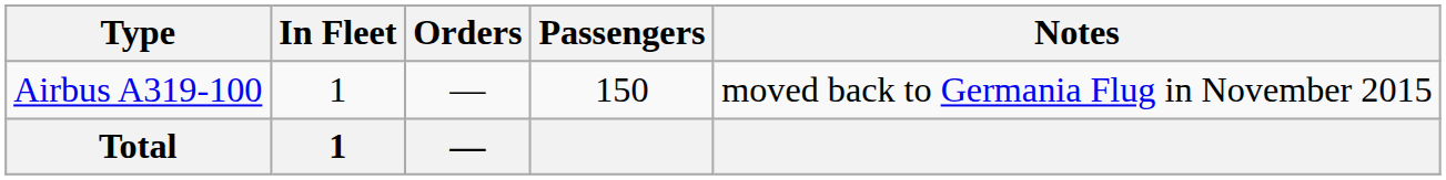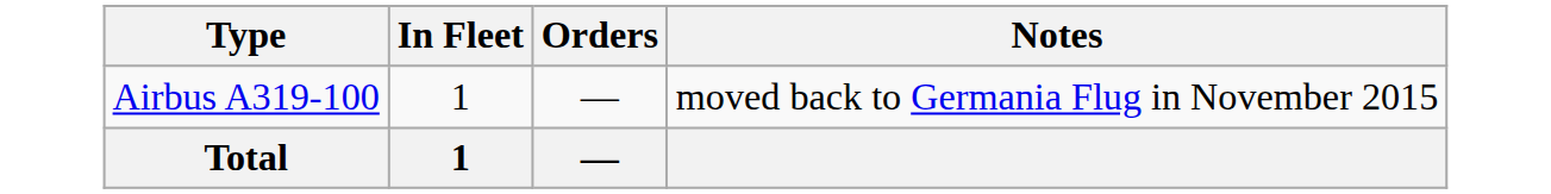- column: Passengers | 150
